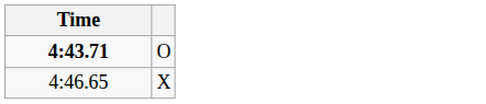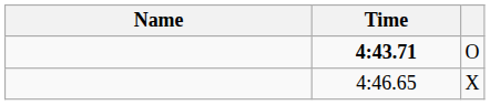+ column: Name
